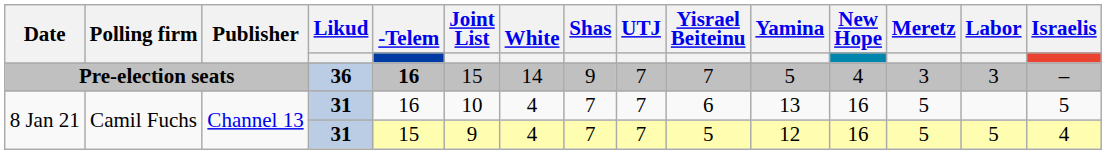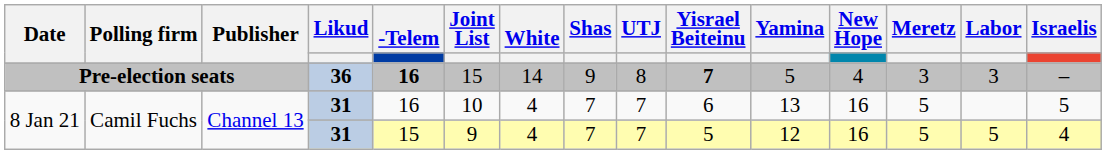Pre-election seats | UTJ: 7 -> 8
Pre-election seats | Yisrael Beiteinu: normal -> bold
